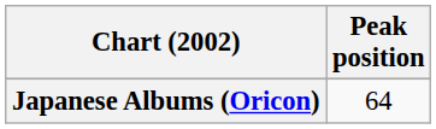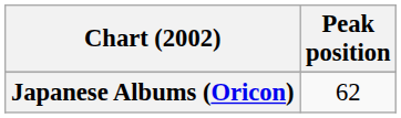Japanese Albums (Oricon) | Peak position: 64 -> 62
